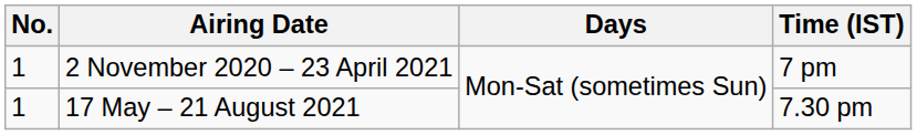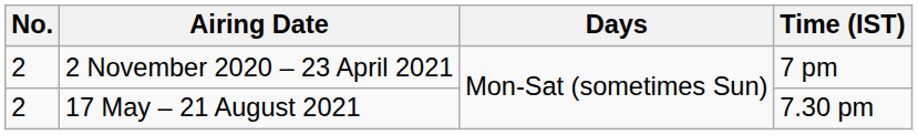2 November 2020 – 23 April 2021 | No.: 1 -> 2
17 May – 21 August 2021 | No.: 1 -> 2
